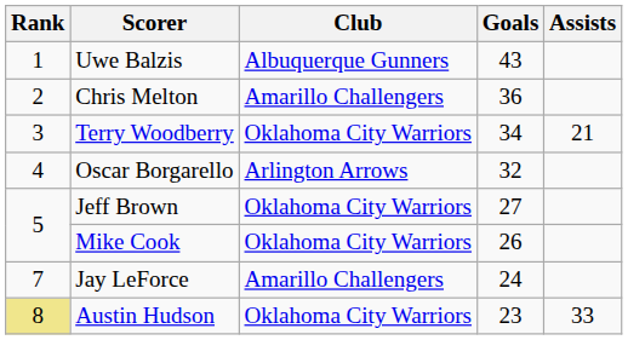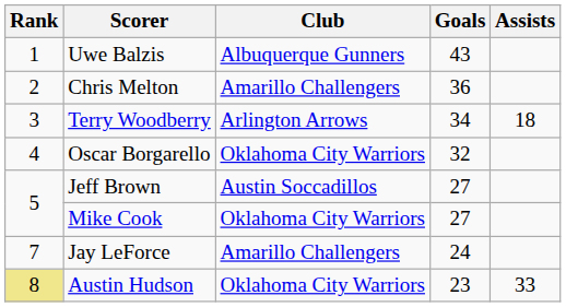Terry Woodberry | Club: Oklahoma City Warriors -> Arlington Arrows
Terry Woodberry | Assists: 21 -> 18
Oscar Borgarello | Club: Arlington Arrows -> Oklahoma City Warriors
Jeff Brown | Club: Oklahoma City Warriors -> Austin Soccadillos
Mike Cook | Goals: 26 -> 27
